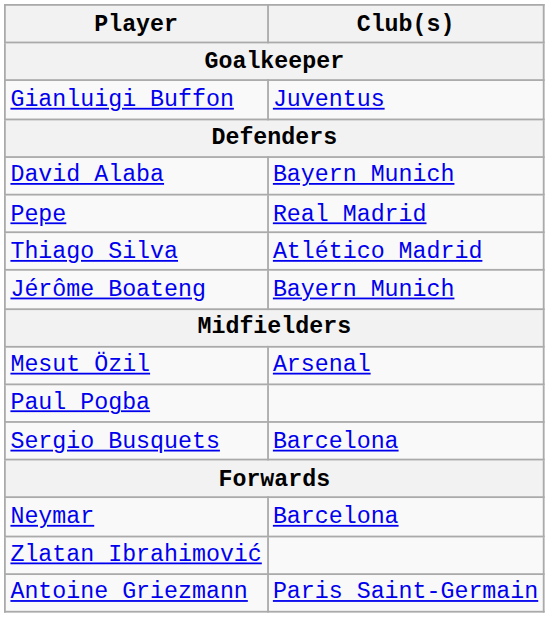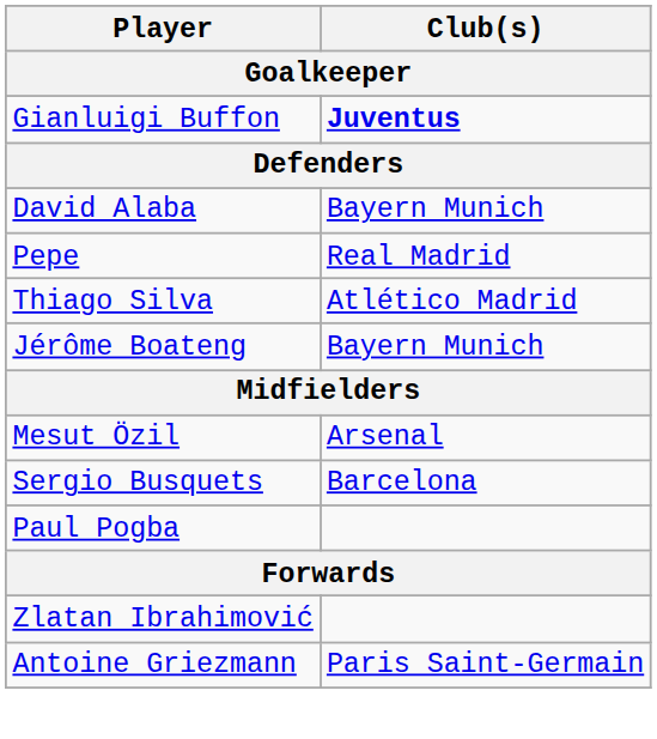Gianluigi Buffon | Club(s): normal -> bold
rows swapped: Sergio Busquets <-> Paul Pogba
- row: Neymar | Barcelona
